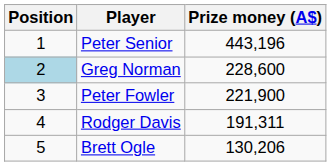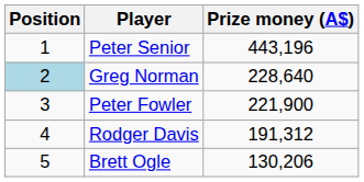Greg Norman | Prize money (A$): 228,600 -> 228,640
Rodger Davis | Prize money (A$): 191,311 -> 191,312
